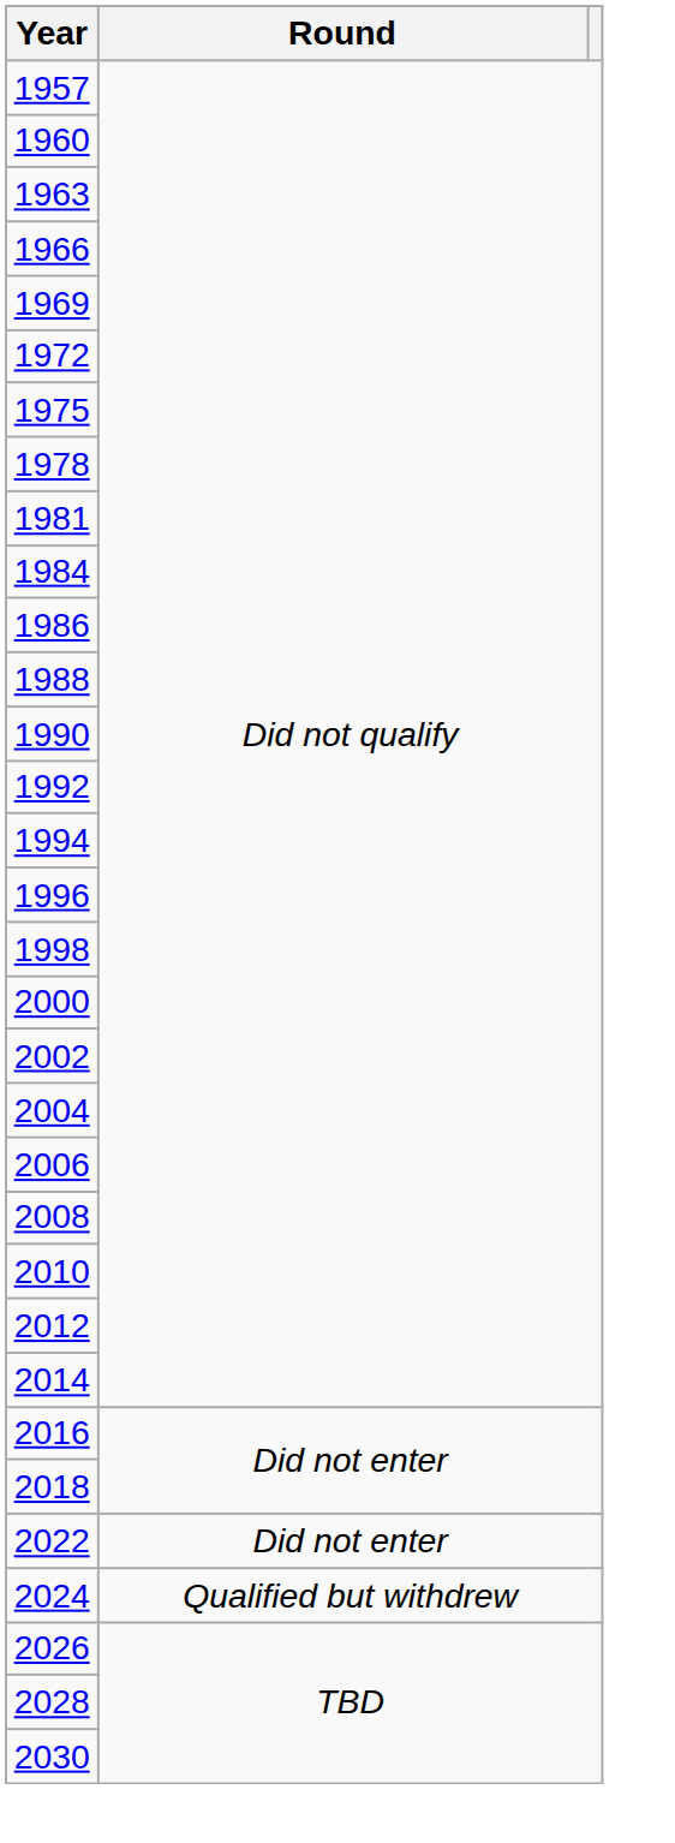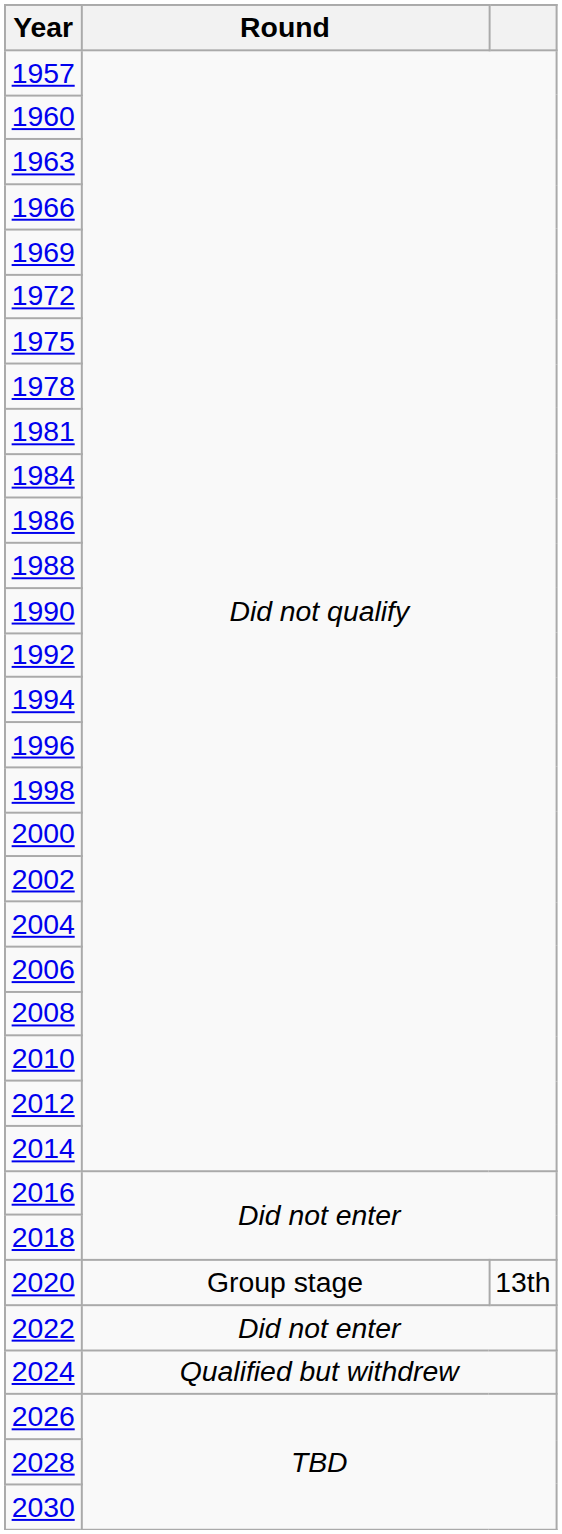+ row: 2020 | Group stage | 13th
